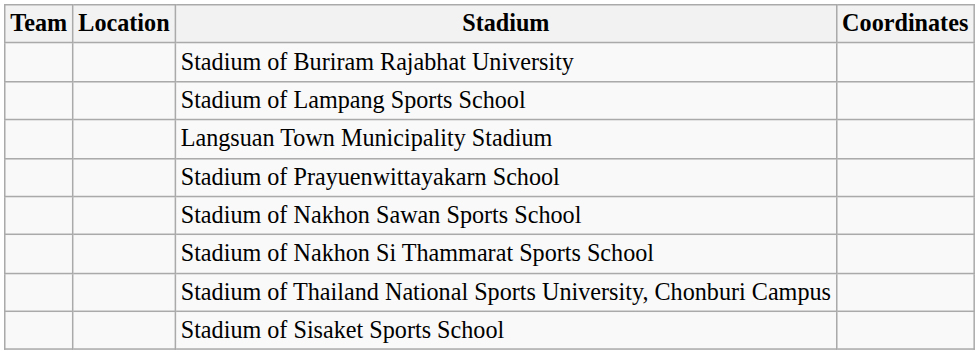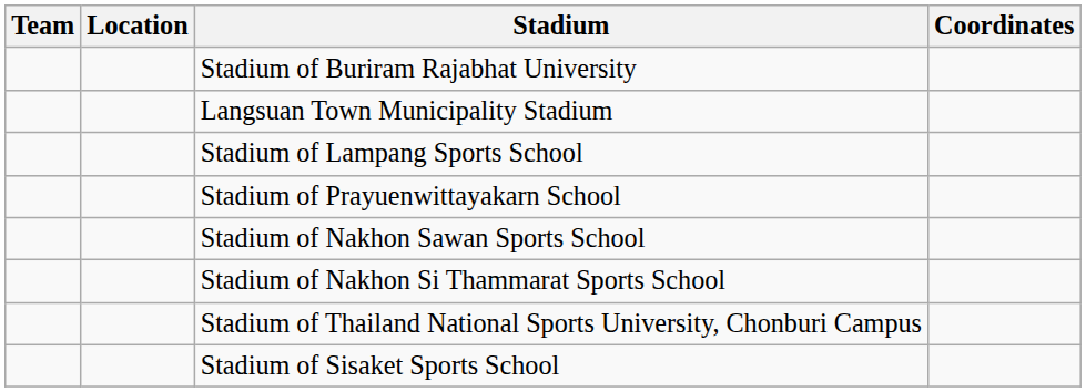rows swapped: Stadium of Lampang Sports School <-> Langsuan Town Municipality Stadium
